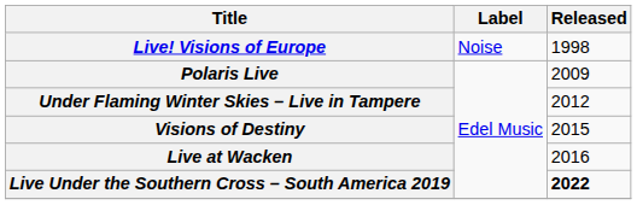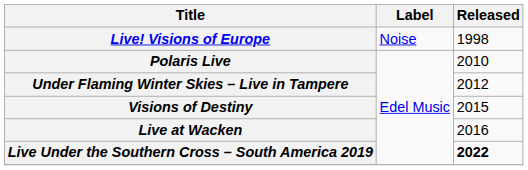Polaris Live | Released: 2009 -> 2010
